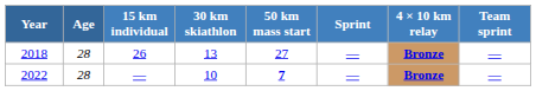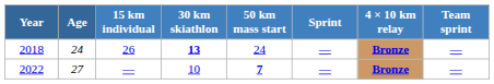2018 | Age: 28 -> 24
2018 | 30 km skiathlon: normal -> bold
2018 | 50 km mass start: 27 -> 24
2022 | Age: 28 -> 27
